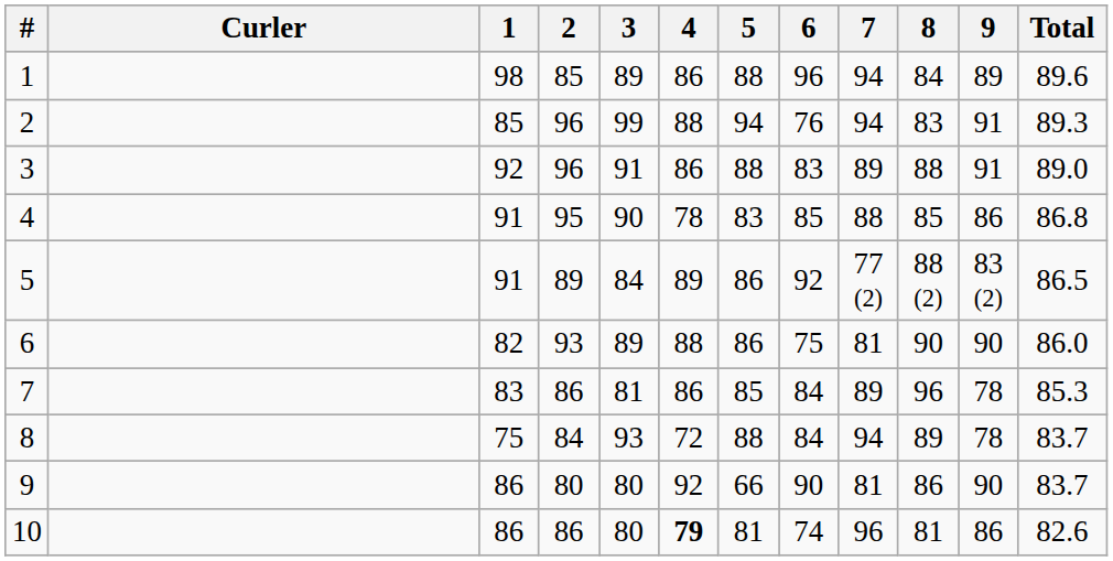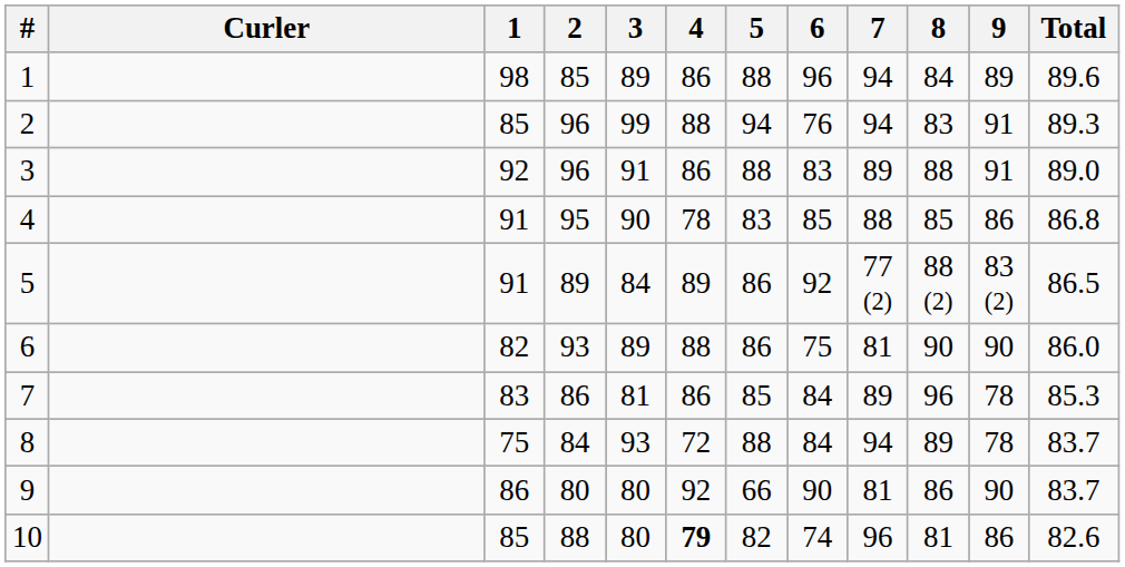10 | 1: 86 -> 85
10 | 2: 86 -> 88
10 | 5: 81 -> 82
